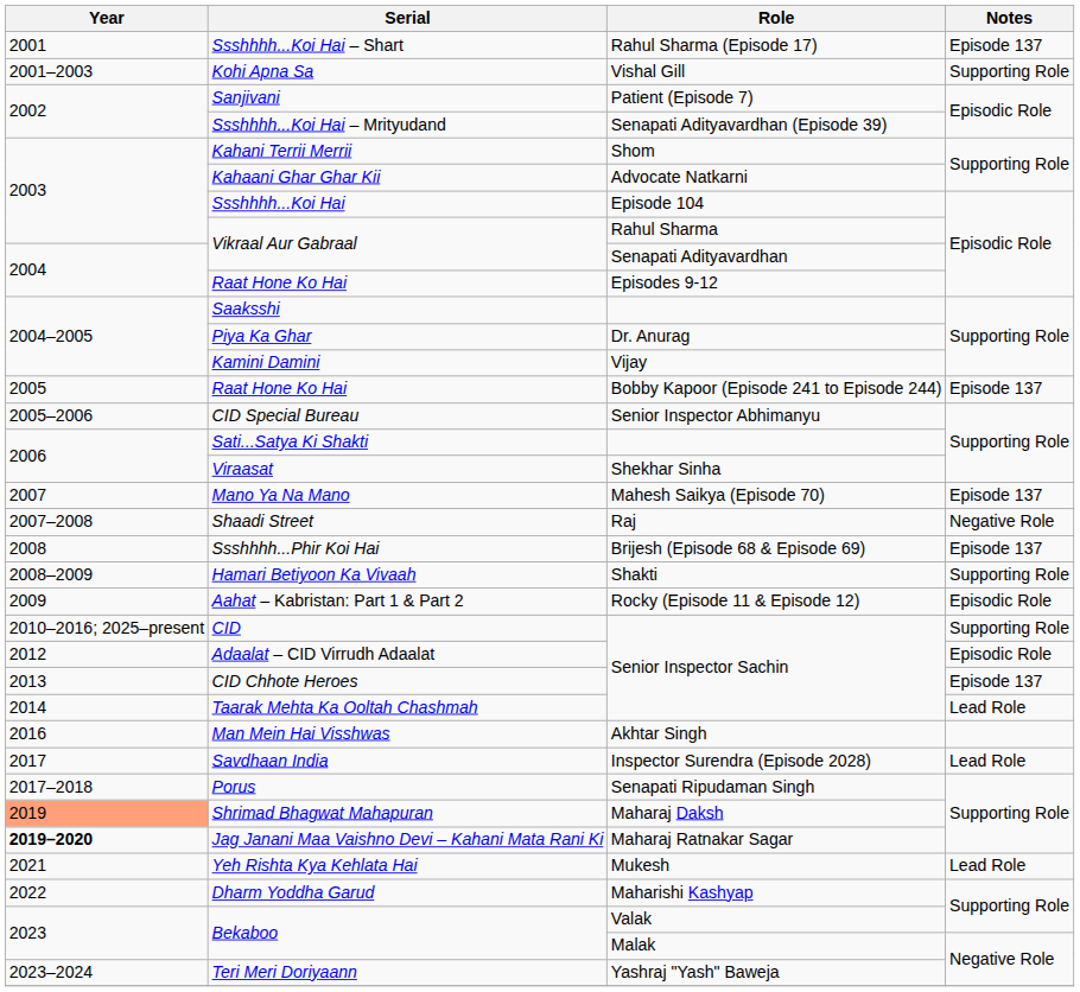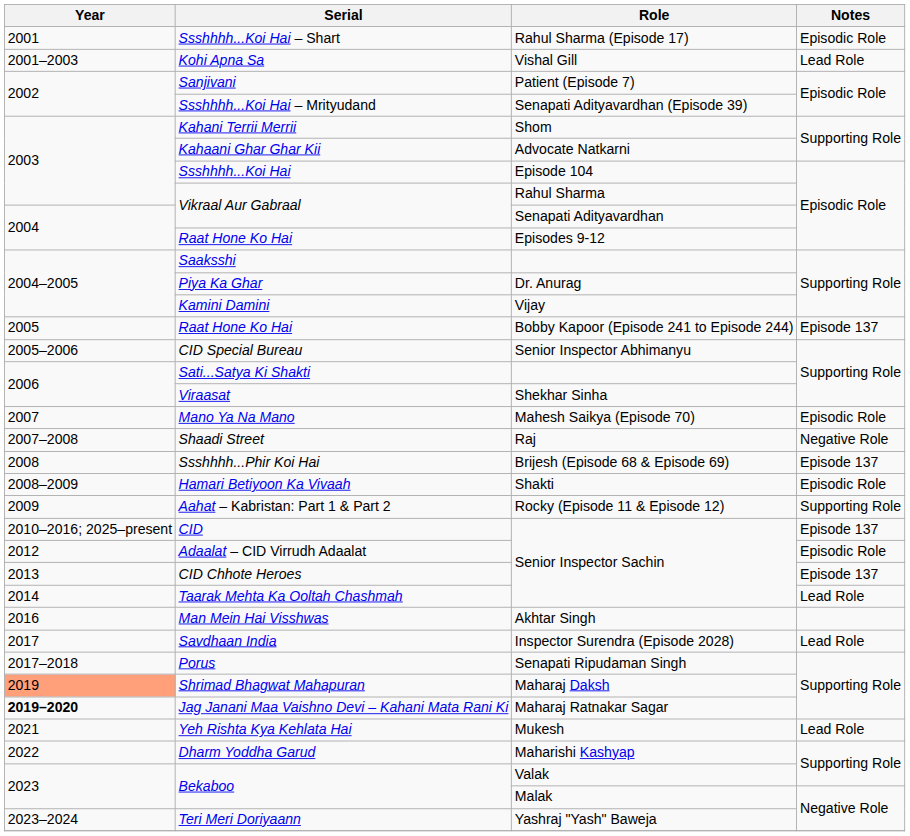Ssshhhh...Koi Hai – Shart | Notes: Episode 137 -> Episodic Role
Kohi Apna Sa | Notes: Supporting Role -> Lead Role
Mano Ya Na Mano | Notes: Episode 137 -> Episodic Role
Hamari Betiyoon Ka Vivaah | Notes: Supporting Role -> Episodic Role
Aahat – Kabristan: Part 1 & Part 2 | Notes: Episodic Role -> Supporting Role
CID | Notes: Supporting Role -> Episode 137
